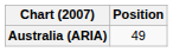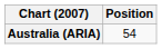Australia (ARIA) | Position: 49 -> 54
